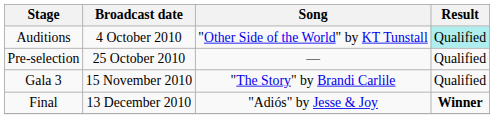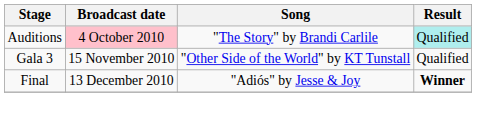Auditions | Broadcast date: no background -> pink background
Auditions | Song: "Other Side of the World" by KT Tunstall -> "The Story" by Brandi Carlile
- row: Pre-selection | 25 October 2010 | — | Qualified
Gala 3 | Song: "The Story" by Brandi Carlile -> "Other Side of the World" by KT Tunstall
